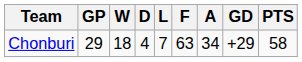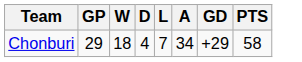- column: F | 63
